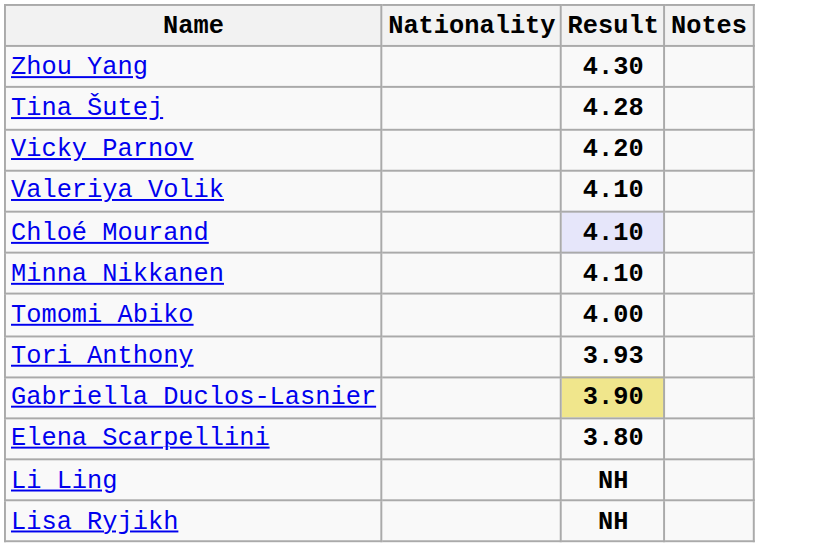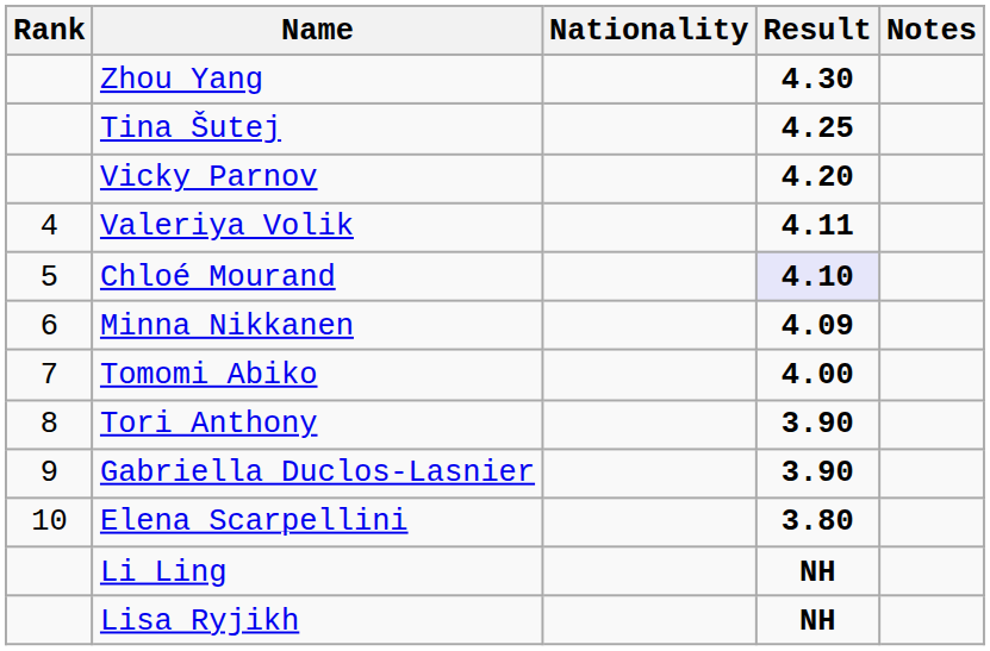+ column: Rank | 4 | 5 | 6 | 7 | 8 | 9 | 10
Tina Šutej | Result: 4.28 -> 4.25
Valeriya Volik | Result: 4.10 -> 4.11
Minna Nikkanen | Result: 4.10 -> 4.09
Tori Anthony | Result: 3.93 -> 3.90
Gabriella Duclos-Lasnier | Result: khaki background -> no background
